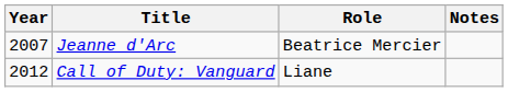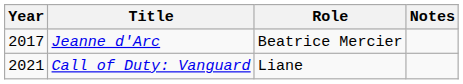Jeanne d'Arc | Year: 2007 -> 2017
Call of Duty: Vanguard | Year: 2012 -> 2021
